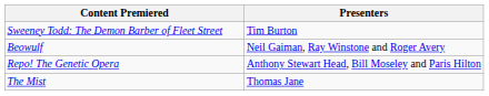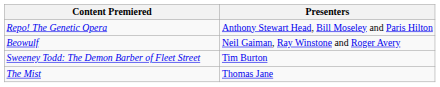rows swapped: Sweeney Todd: The Demon Barber of Fleet Street <-> Repo! The Genetic Opera
